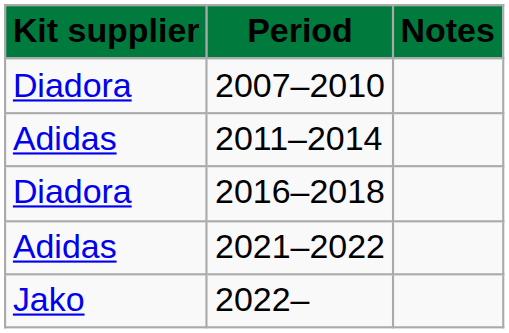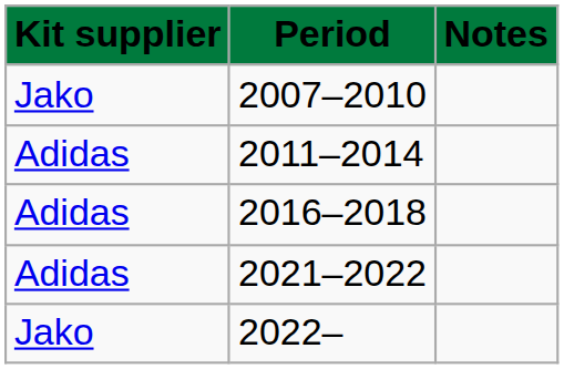2007–2010 | Kit supplier: Diadora -> Jako
2016–2018 | Kit supplier: Diadora -> Adidas
